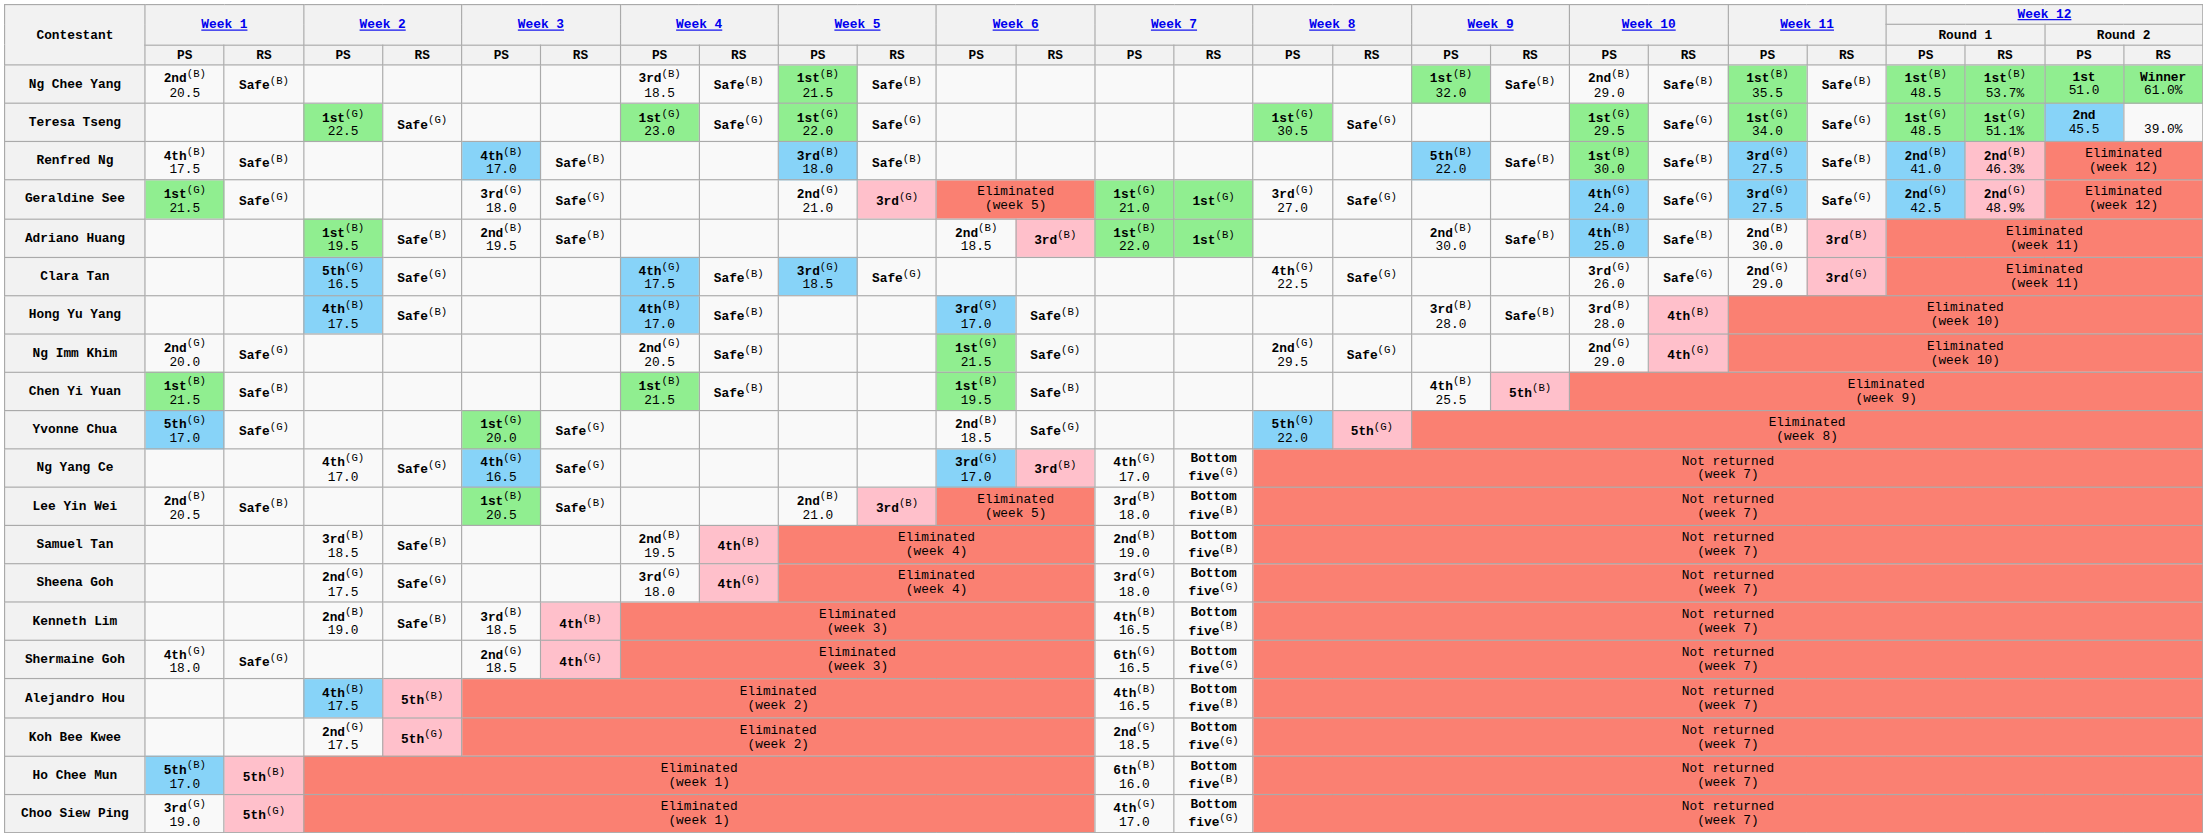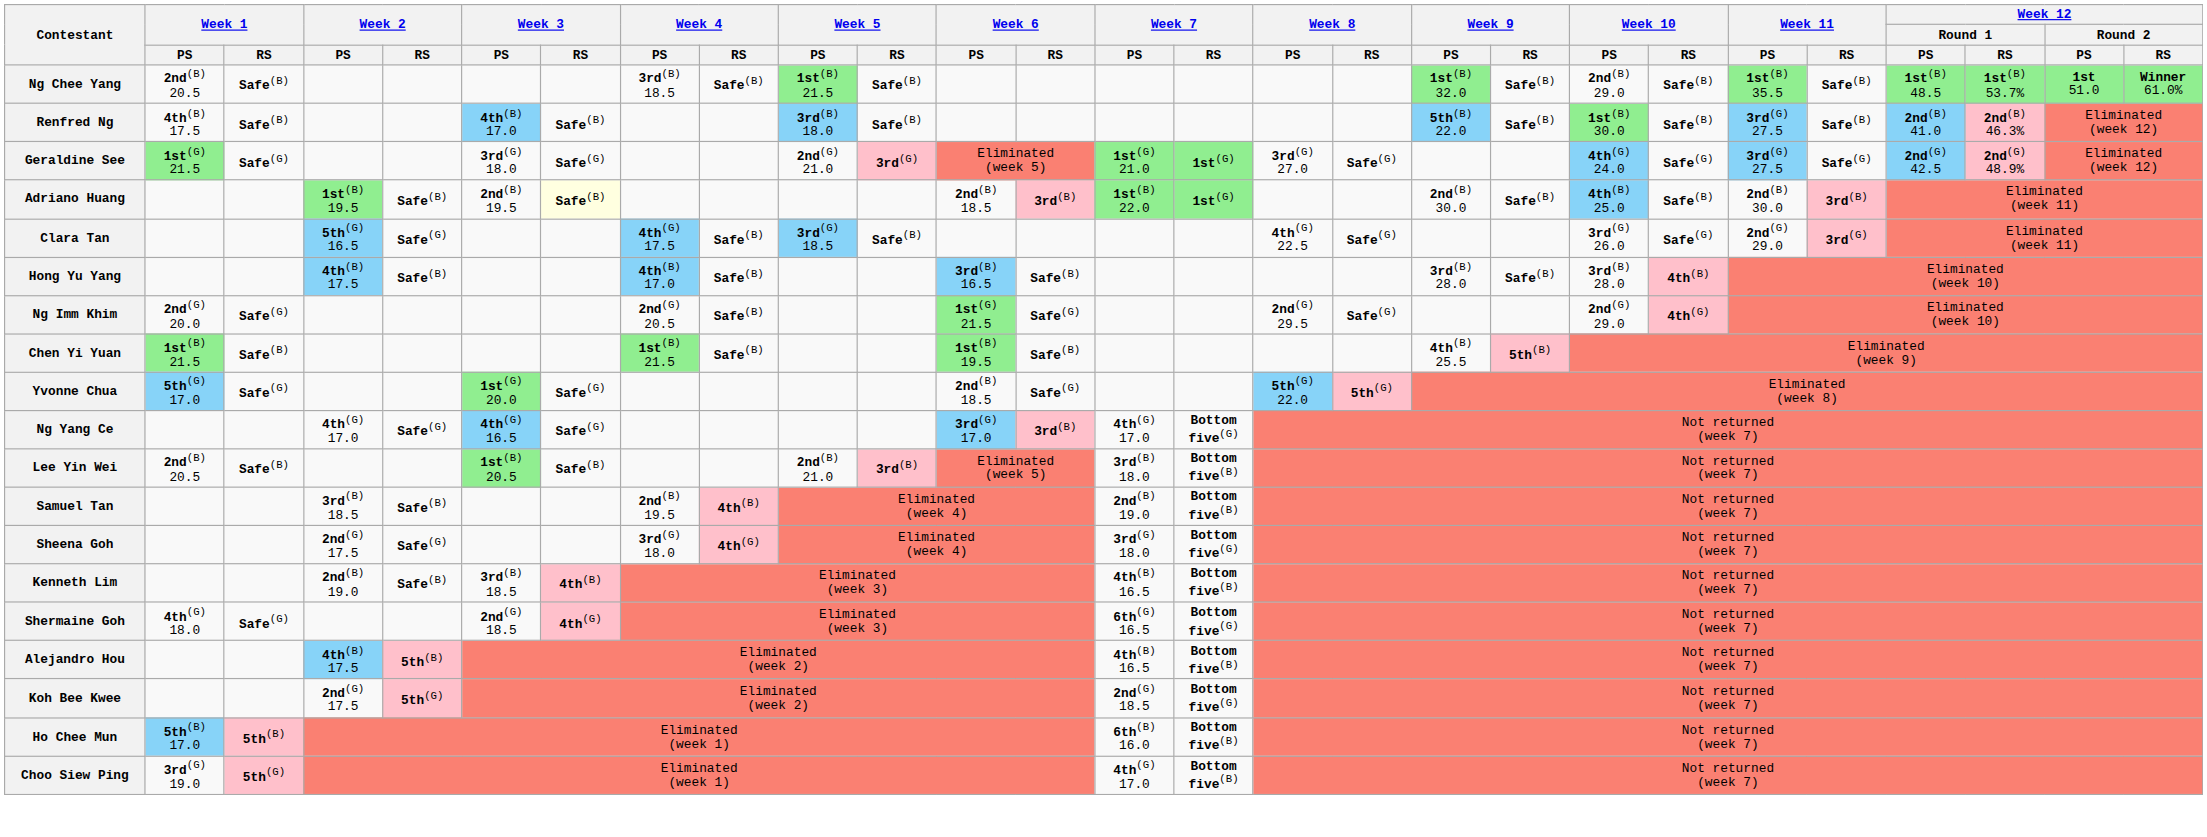- row: Teresa Tseng | 1st(G) 22.5 | Safe(G) | 1st(G) 23.0 | Safe(G) | 1st(G) 22.0 | Safe(G) | 1st(G) 30.5 | Safe(G) | 1st(G) 29.5 | Safe(G) | 1st(G) 34.0 | Safe(G) | 1st(G) 48.5 | 1st(G) 51.1% | 2nd 45.5 | 39.0%
Adriano Huang | Week 3 / RS: no background -> lightyellow background
Adriano Huang | Week 7 / RS: 1st(B) -> 1st(G)
Clara Tan | Week 5 / RS: Safe(G) -> Safe(B)
Hong Yu Yang | Week 6 / PS: 3rd(G) 17.0 -> 3rd(B) 16.5
Choo Siew Ping | Week 7 / RS: Bottom five(G) -> Bottom five(B)
